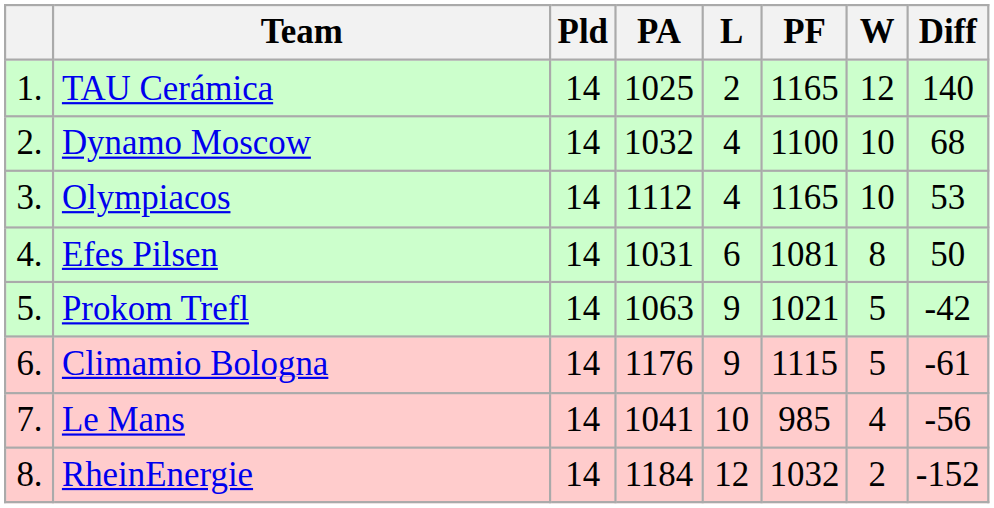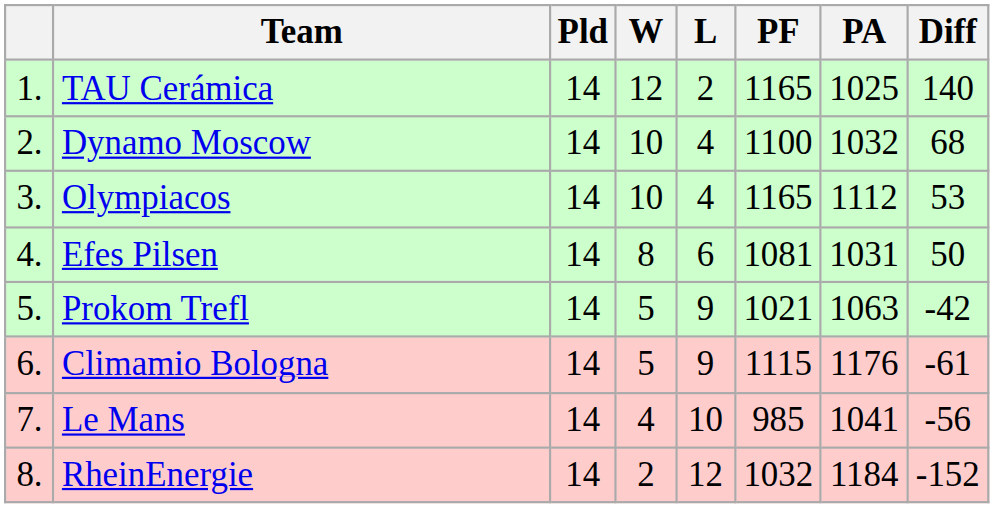columns swapped: W <-> PA
